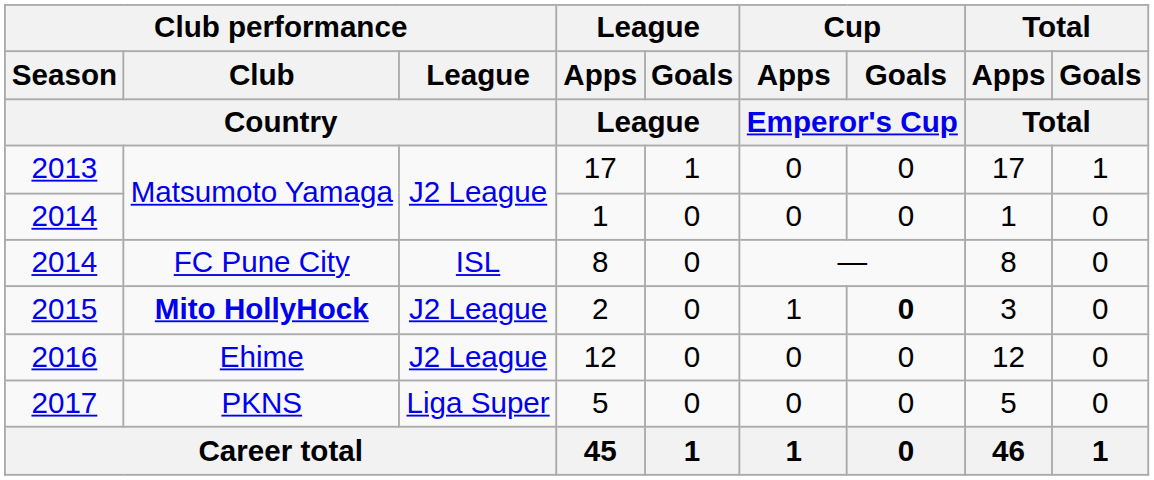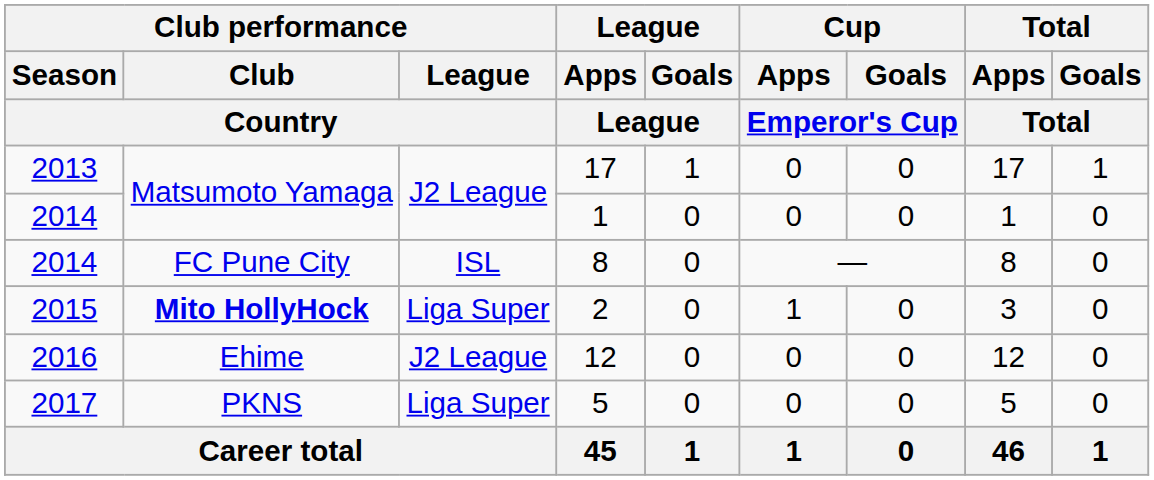2 | Club performance / League / Country: J2 League -> Liga Super
2 | Cup / Goals / Emperor's Cup: bold -> normal
